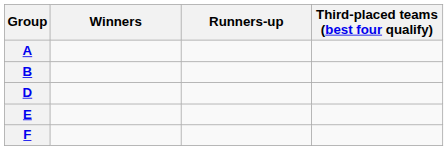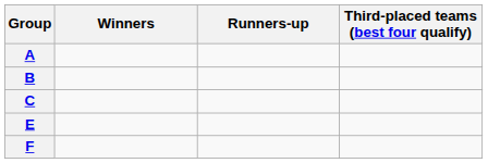+ row: C
- row: D
